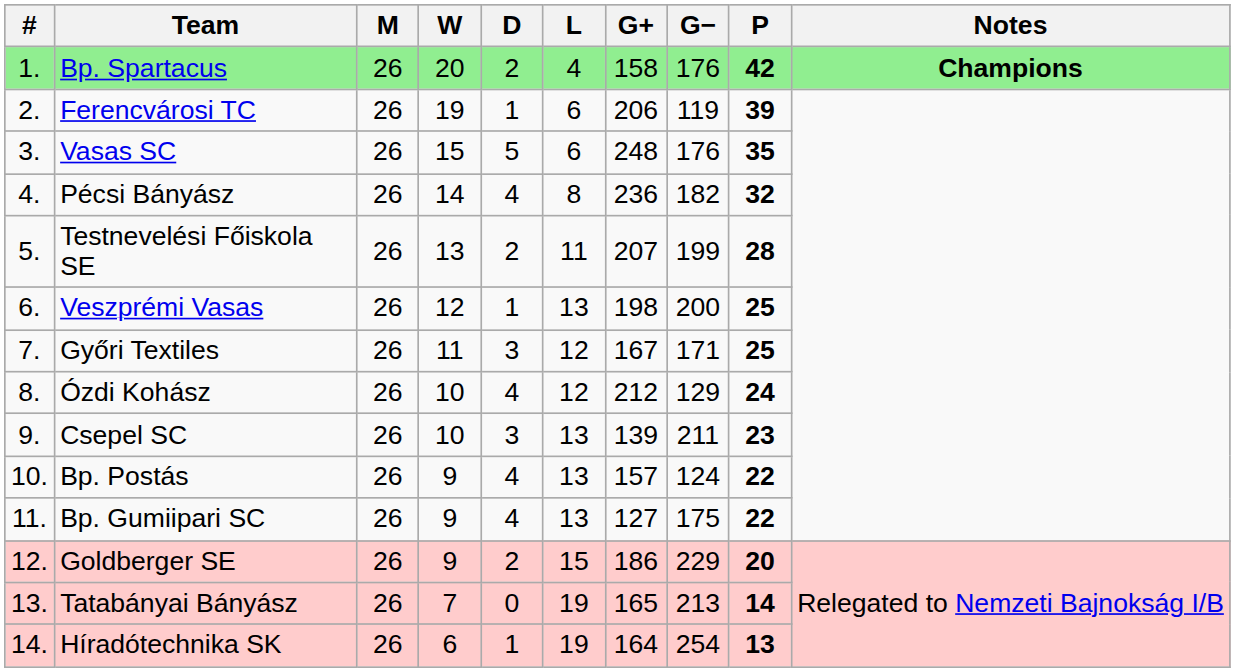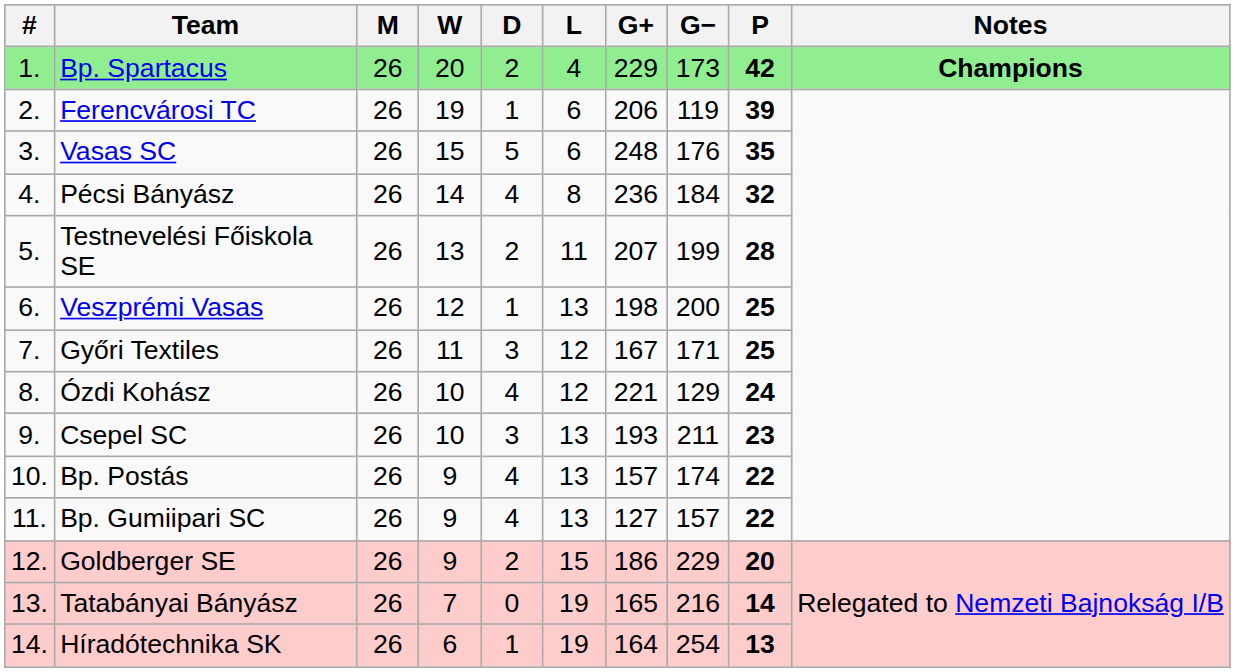Bp. Spartacus | G+: 158 -> 229
Bp. Spartacus | G−: 176 -> 173
Pécsi Bányász | G−: 182 -> 184
Ózdi Kohász | G+: 212 -> 221
Csepel SC | G+: 139 -> 193
Bp. Postás | G−: 124 -> 174
Bp. Gumiipari SC | G−: 175 -> 157
Tatabányai Bányász | G−: 213 -> 216
